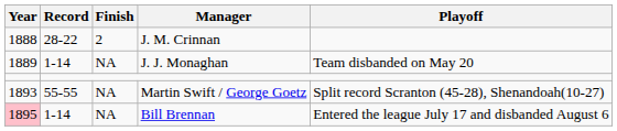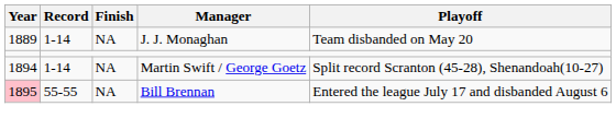- row: 1888 | 28-22 | 2 | J. M. Crinnan
Martin Swift / George Goetz | Year: 1893 -> 1894
Martin Swift / George Goetz | Record: 55-55 -> 1-14
Bill Brennan | Record: 1-14 -> 55-55
